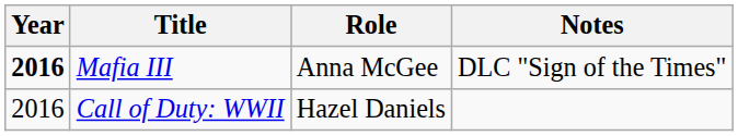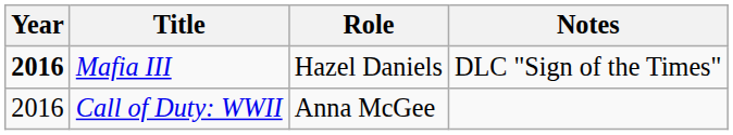Mafia III | Role: Anna McGee -> Hazel Daniels
Call of Duty: WWII | Role: Hazel Daniels -> Anna McGee
